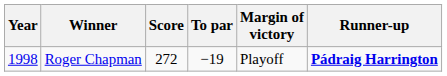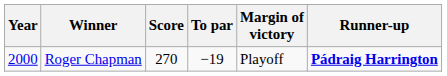Roger Chapman | Year: 1998 -> 2000
Roger Chapman | Score: 272 -> 270
